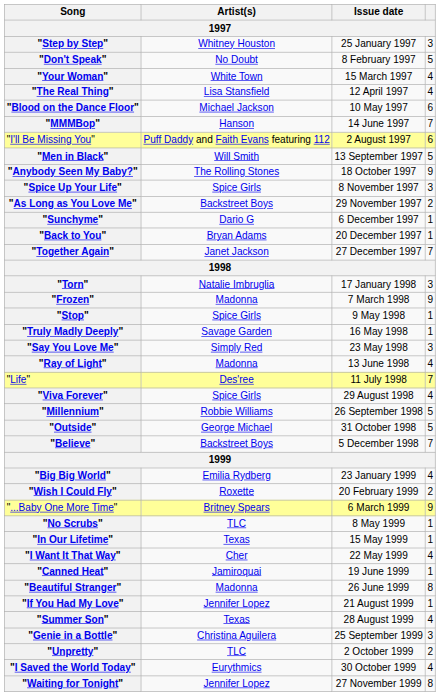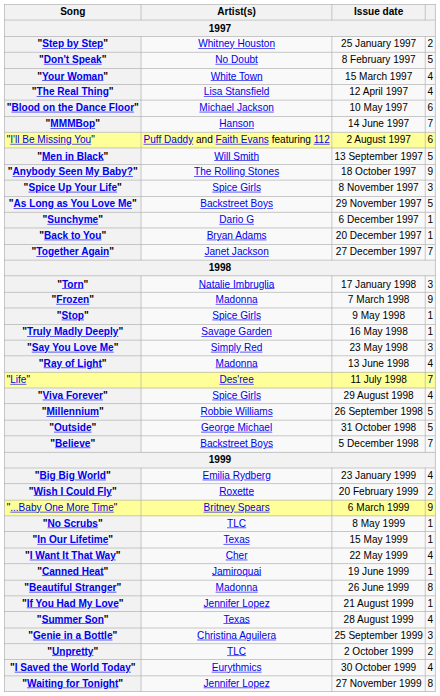"Step by Step" | column 4: 3 -> 2
"As Long as You Love Me" | column 4: 2 -> 5
